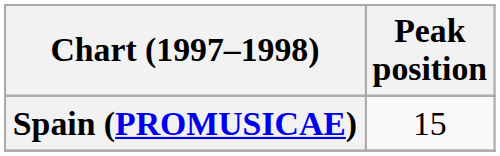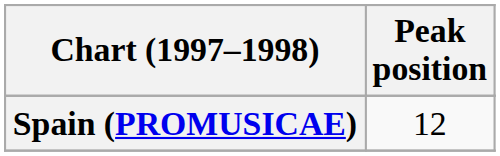Spain (PROMUSICAE) | Peak position: 15 -> 12
